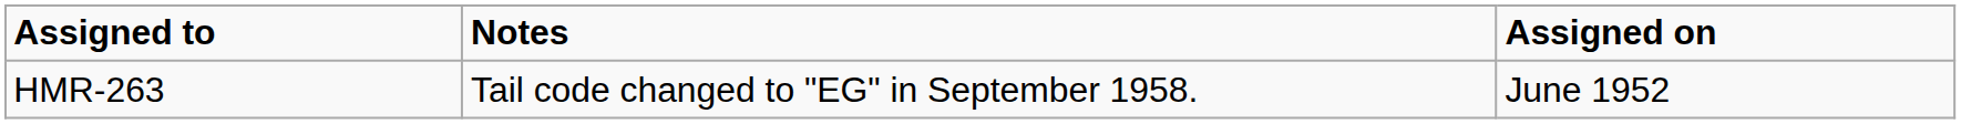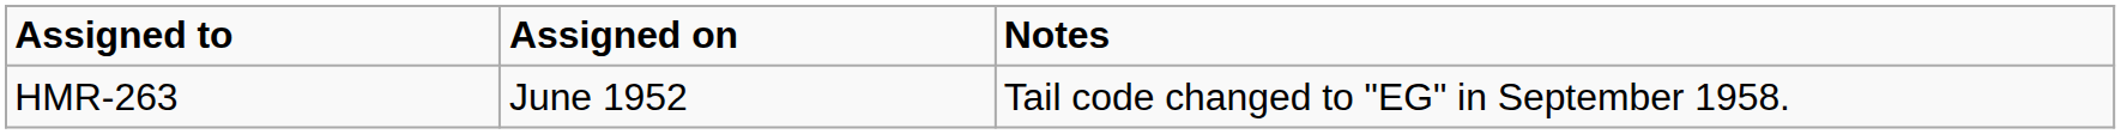columns swapped: Assigned on <-> Notes
